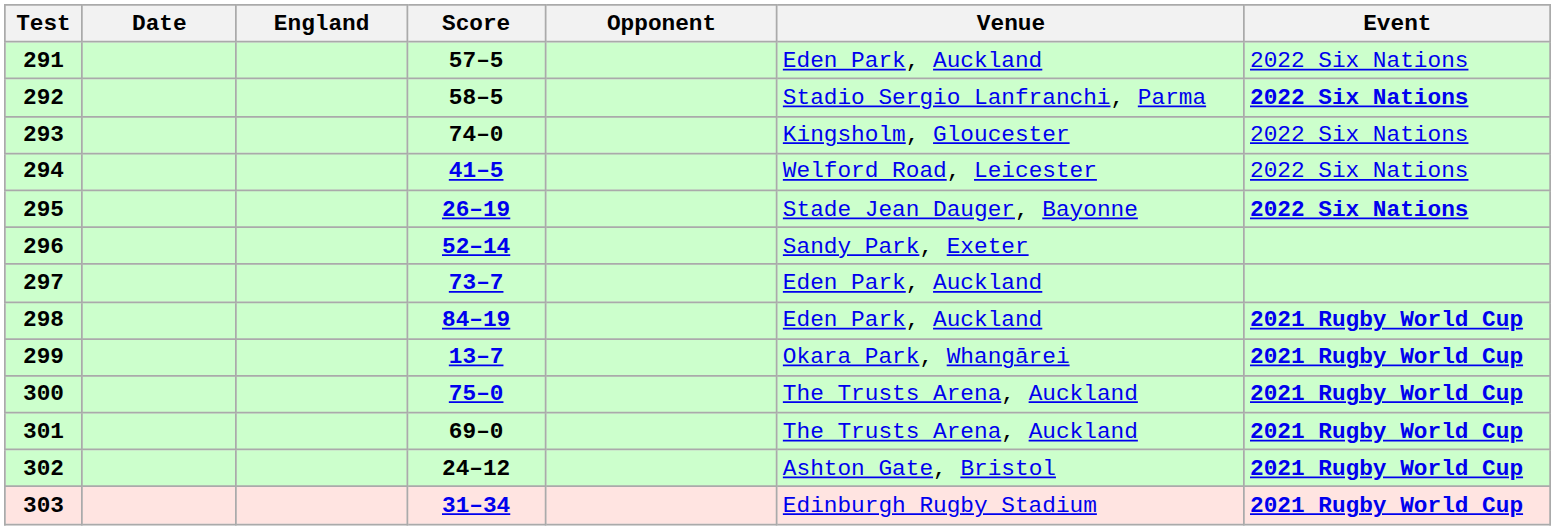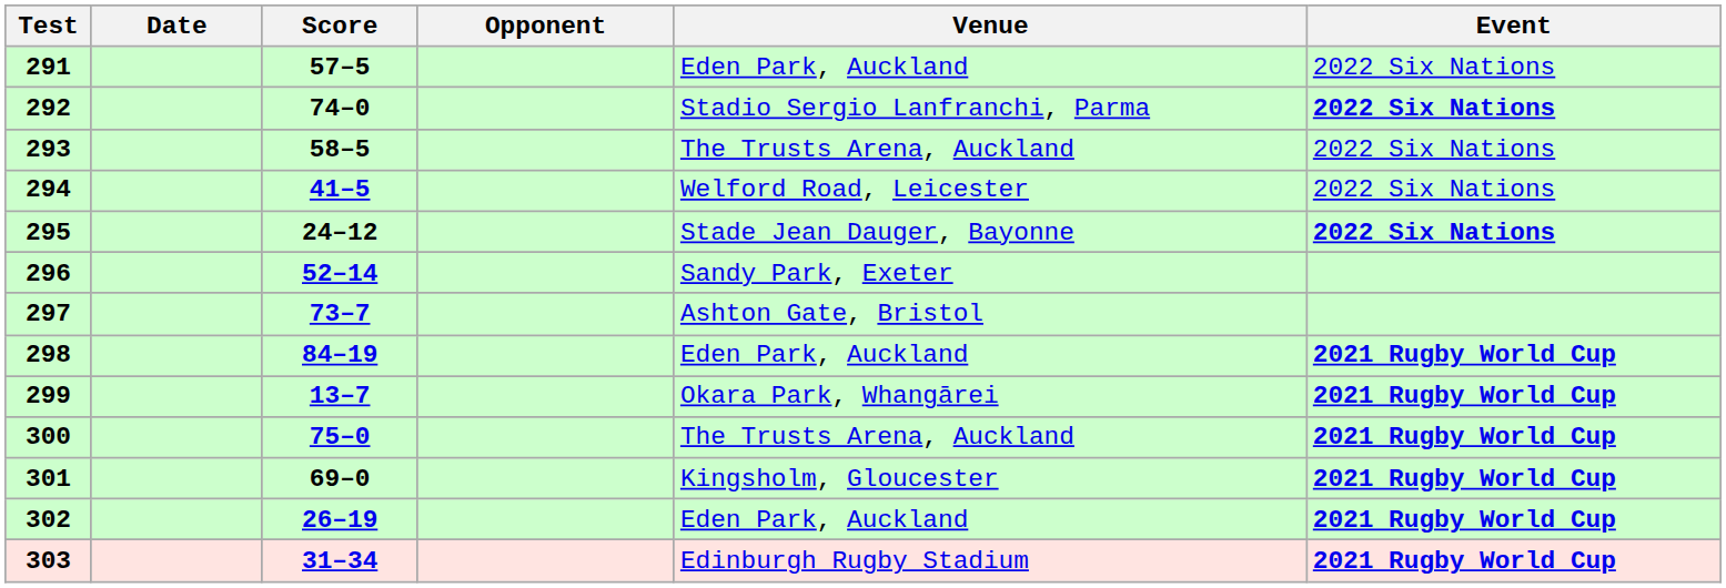- column: England
292 | Score: 58–5 -> 74–0
293 | Score: 74–0 -> 58–5
293 | Venue: Kingsholm, Gloucester -> The Trusts Arena, Auckland
295 | Score: 26–19 -> 24–12
297 | Venue: Eden Park, Auckland -> Ashton Gate, Bristol
301 | Venue: The Trusts Arena, Auckland -> Kingsholm, Gloucester
302 | Score: 24–12 -> 26–19
302 | Venue: Ashton Gate, Bristol -> Eden Park, Auckland
